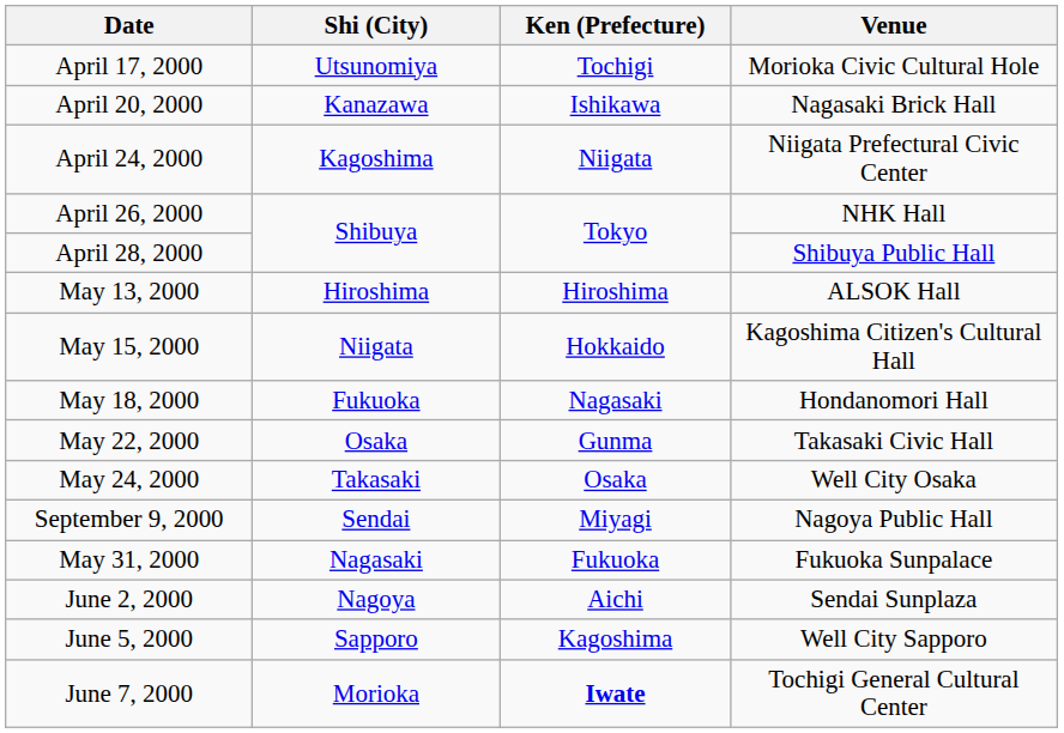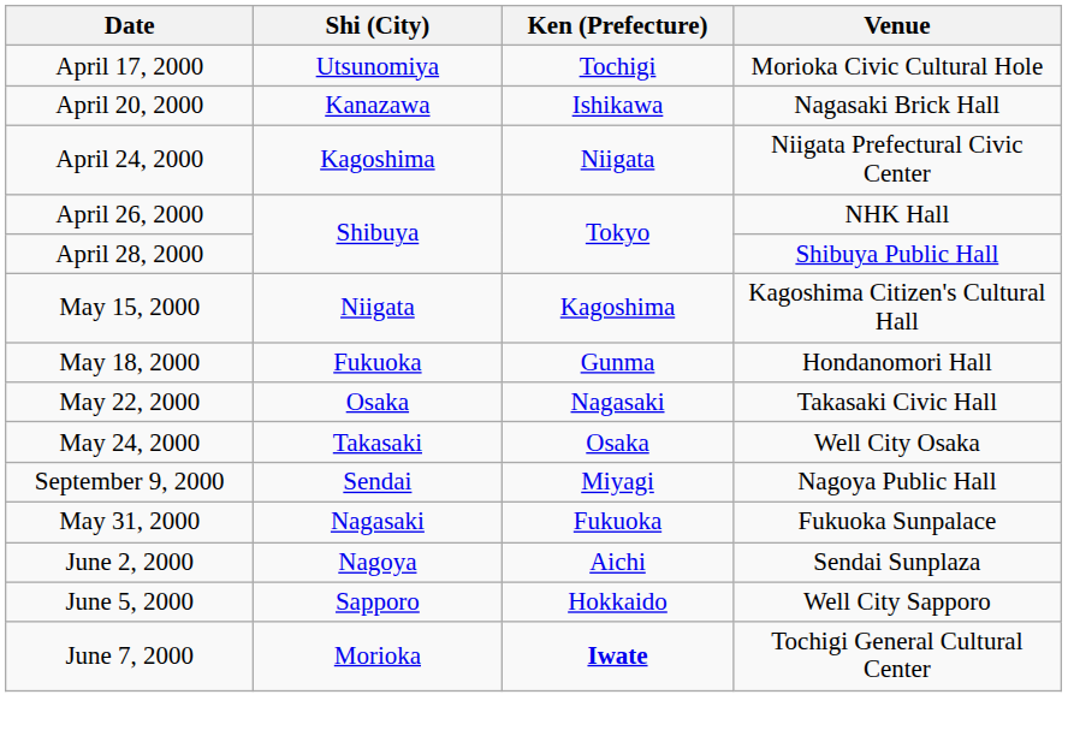- row: May 13, 2000 | Hiroshima | Hiroshima | ALSOK Hall
May 15, 2000 | Ken (Prefecture): Hokkaido -> Kagoshima
May 18, 2000 | Ken (Prefecture): Nagasaki -> Gunma
May 22, 2000 | Ken (Prefecture): Gunma -> Nagasaki
June 5, 2000 | Ken (Prefecture): Kagoshima -> Hokkaido
